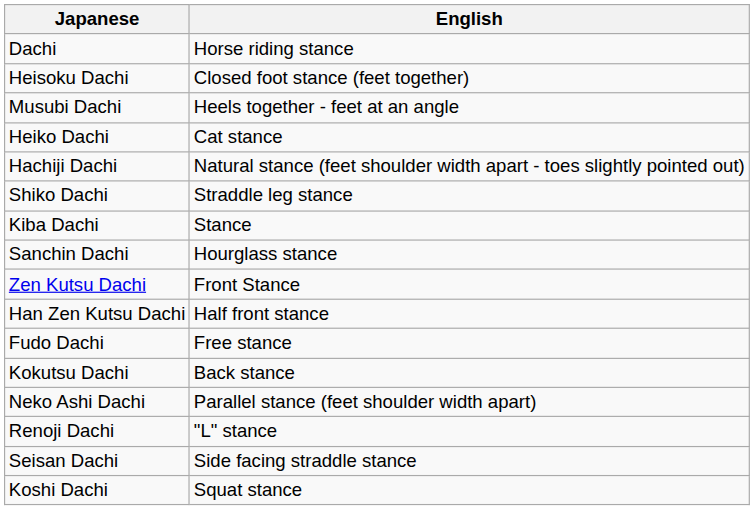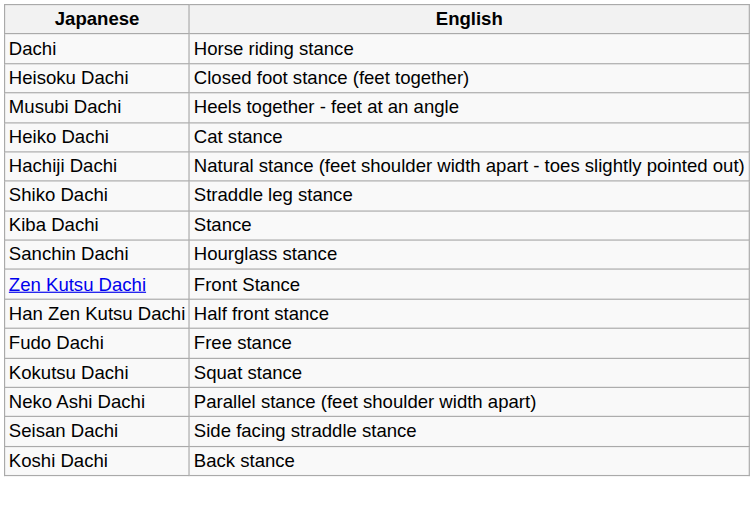Kokutsu Dachi | English: Back stance -> Squat stance
- row: Renoji Dachi | "L" stance
Koshi Dachi | English: Squat stance -> Back stance
